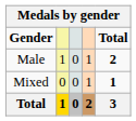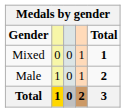rows swapped: Male <-> Mixed
